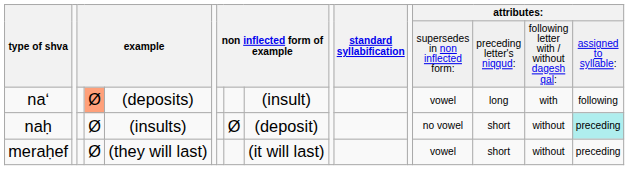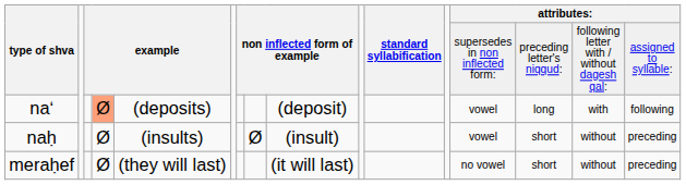naʻ | column 9: (insult) -> (deposit)
naḥ | column 9: (deposit) -> (insult)
naḥ | column 13: no vowel -> vowel
naḥ | column 16: paleturquoise background -> no background
meraḥef | column 13: vowel -> no vowel
